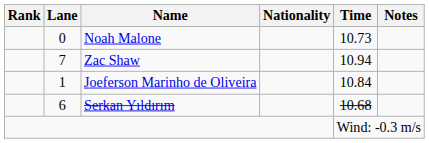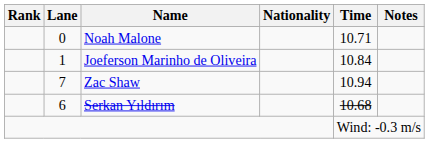Noah Malone | Time: 10.73 -> 10.71
rows swapped: Joeferson Marinho de Oliveira <-> Zac Shaw
